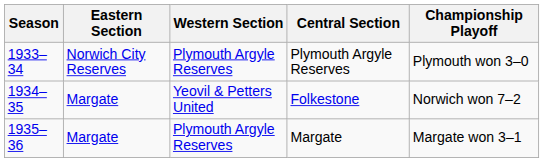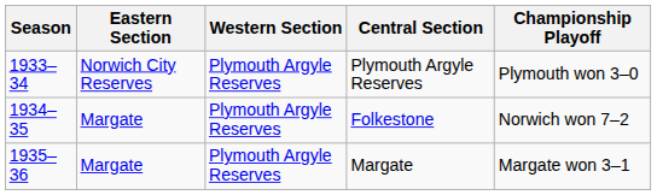Folkestone | Western Section: Yeovil & Petters United -> Plymouth Argyle Reserves
